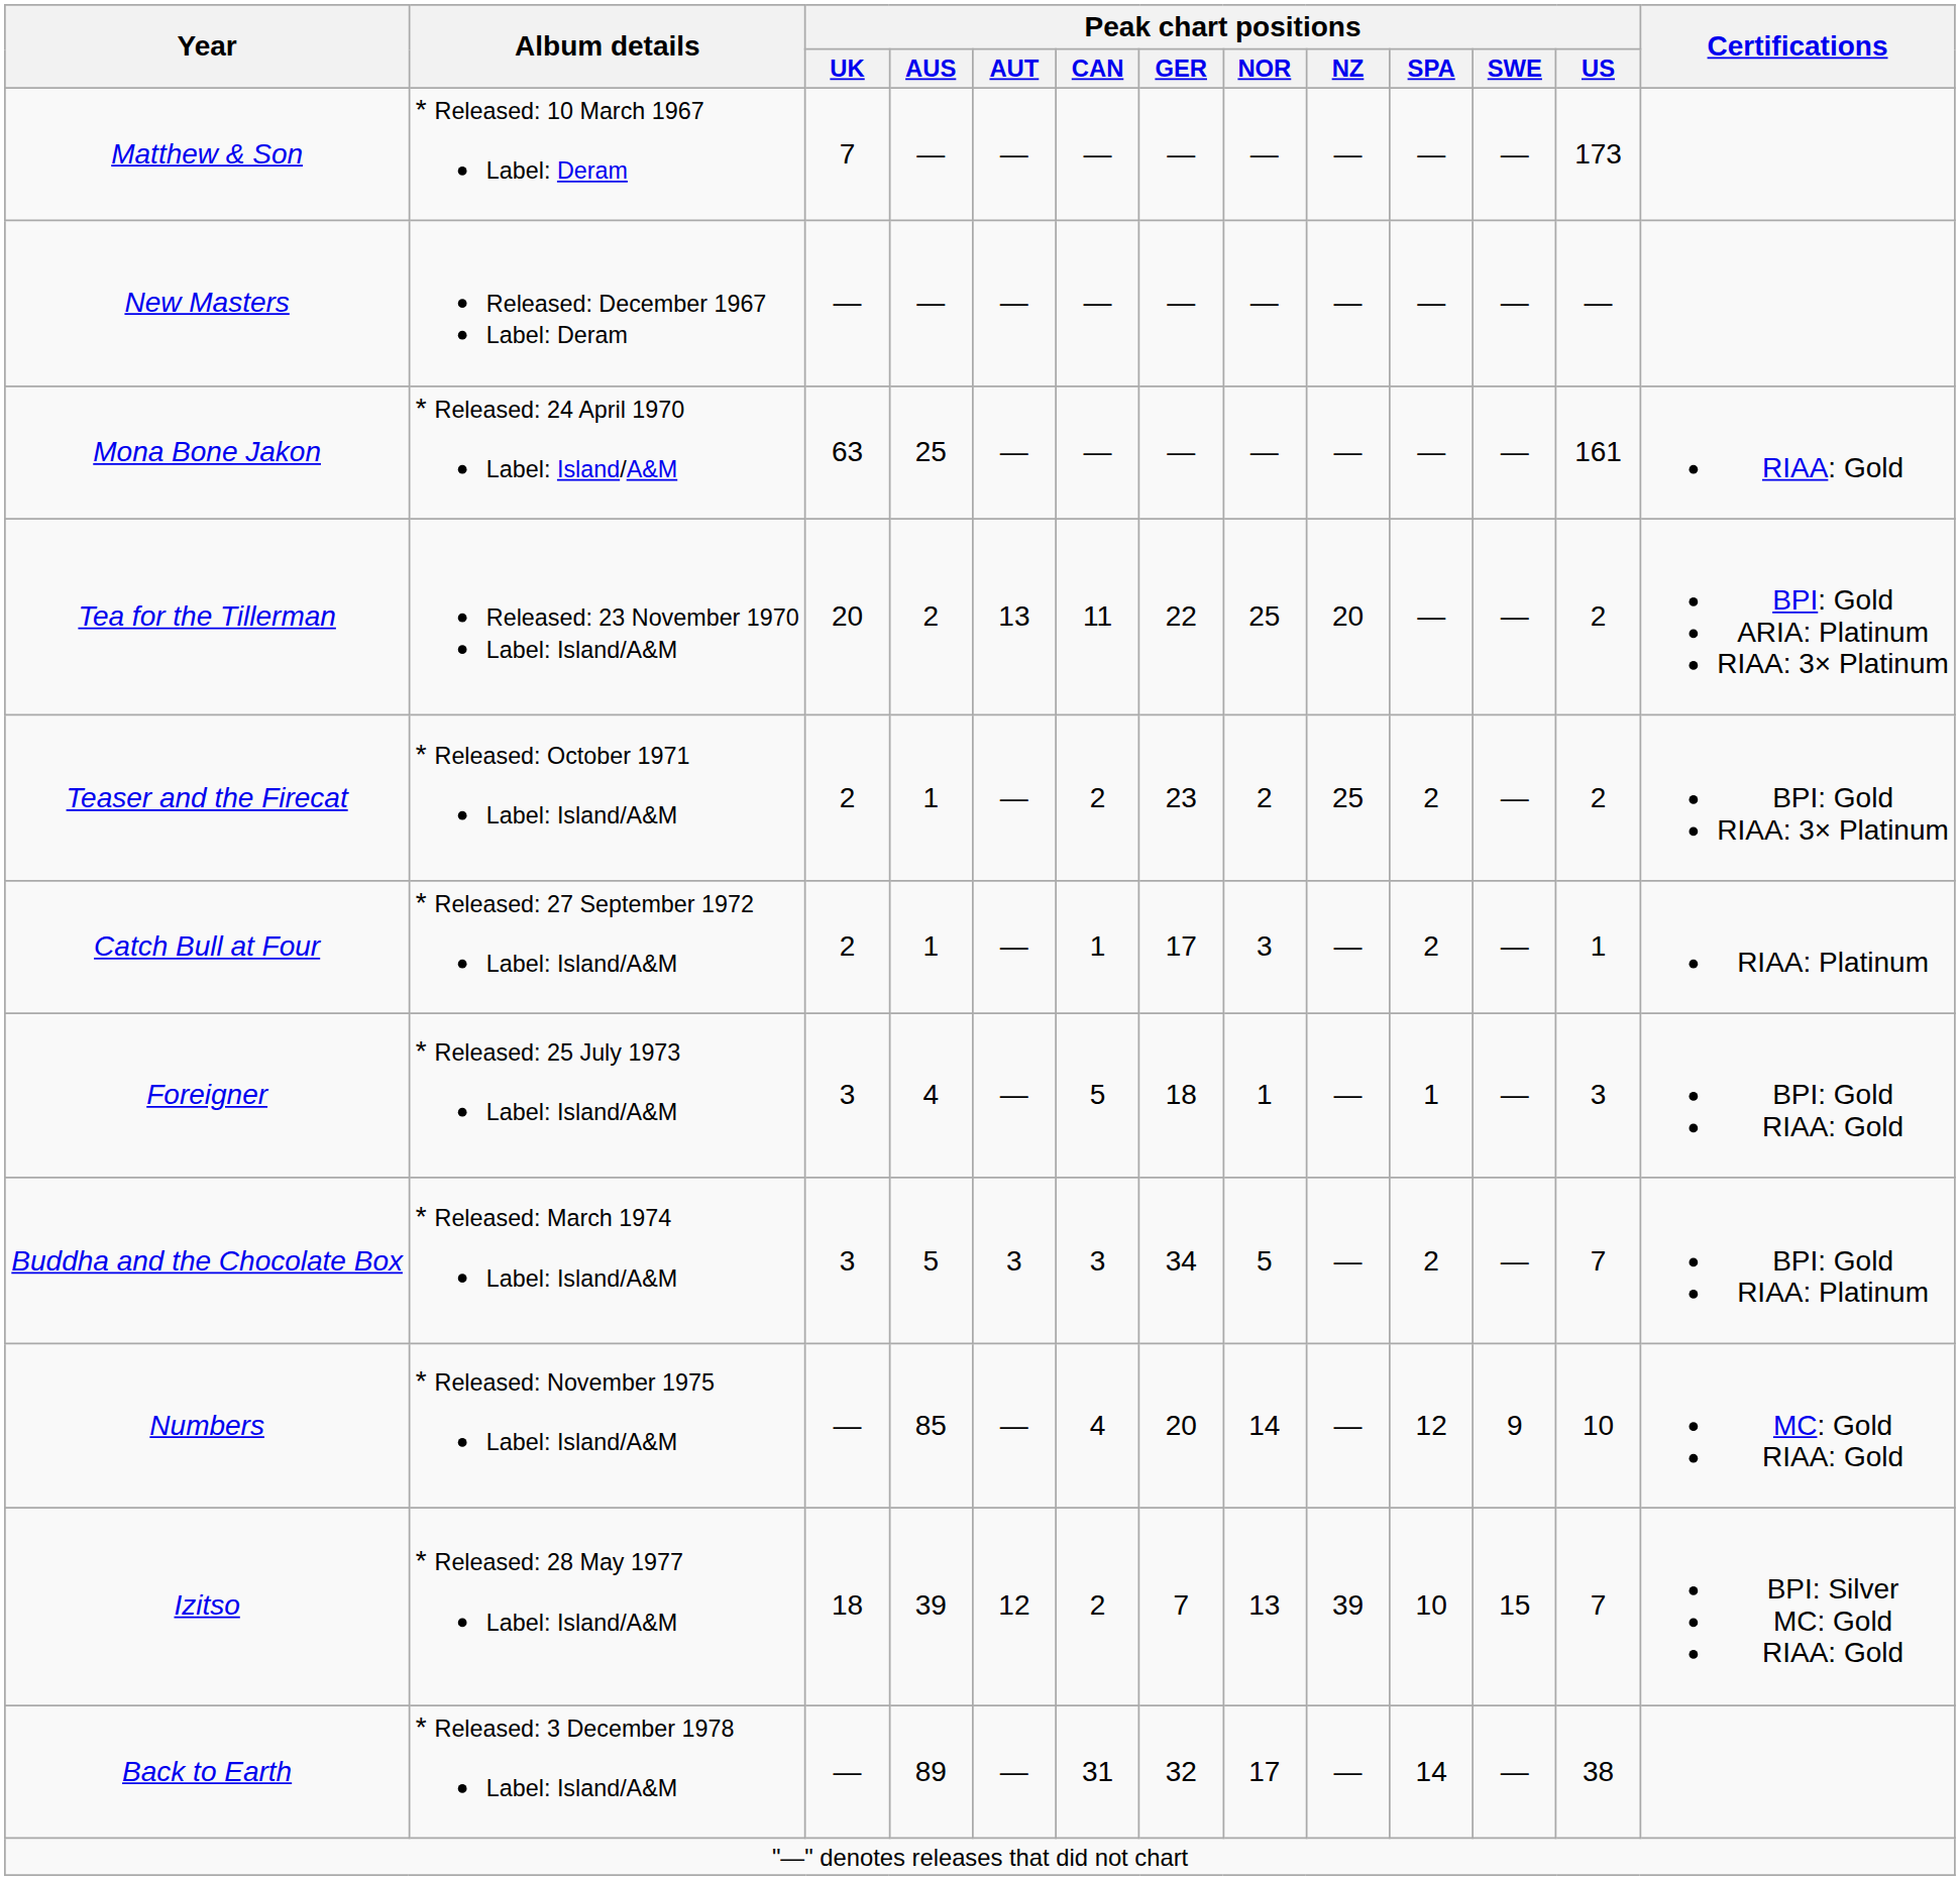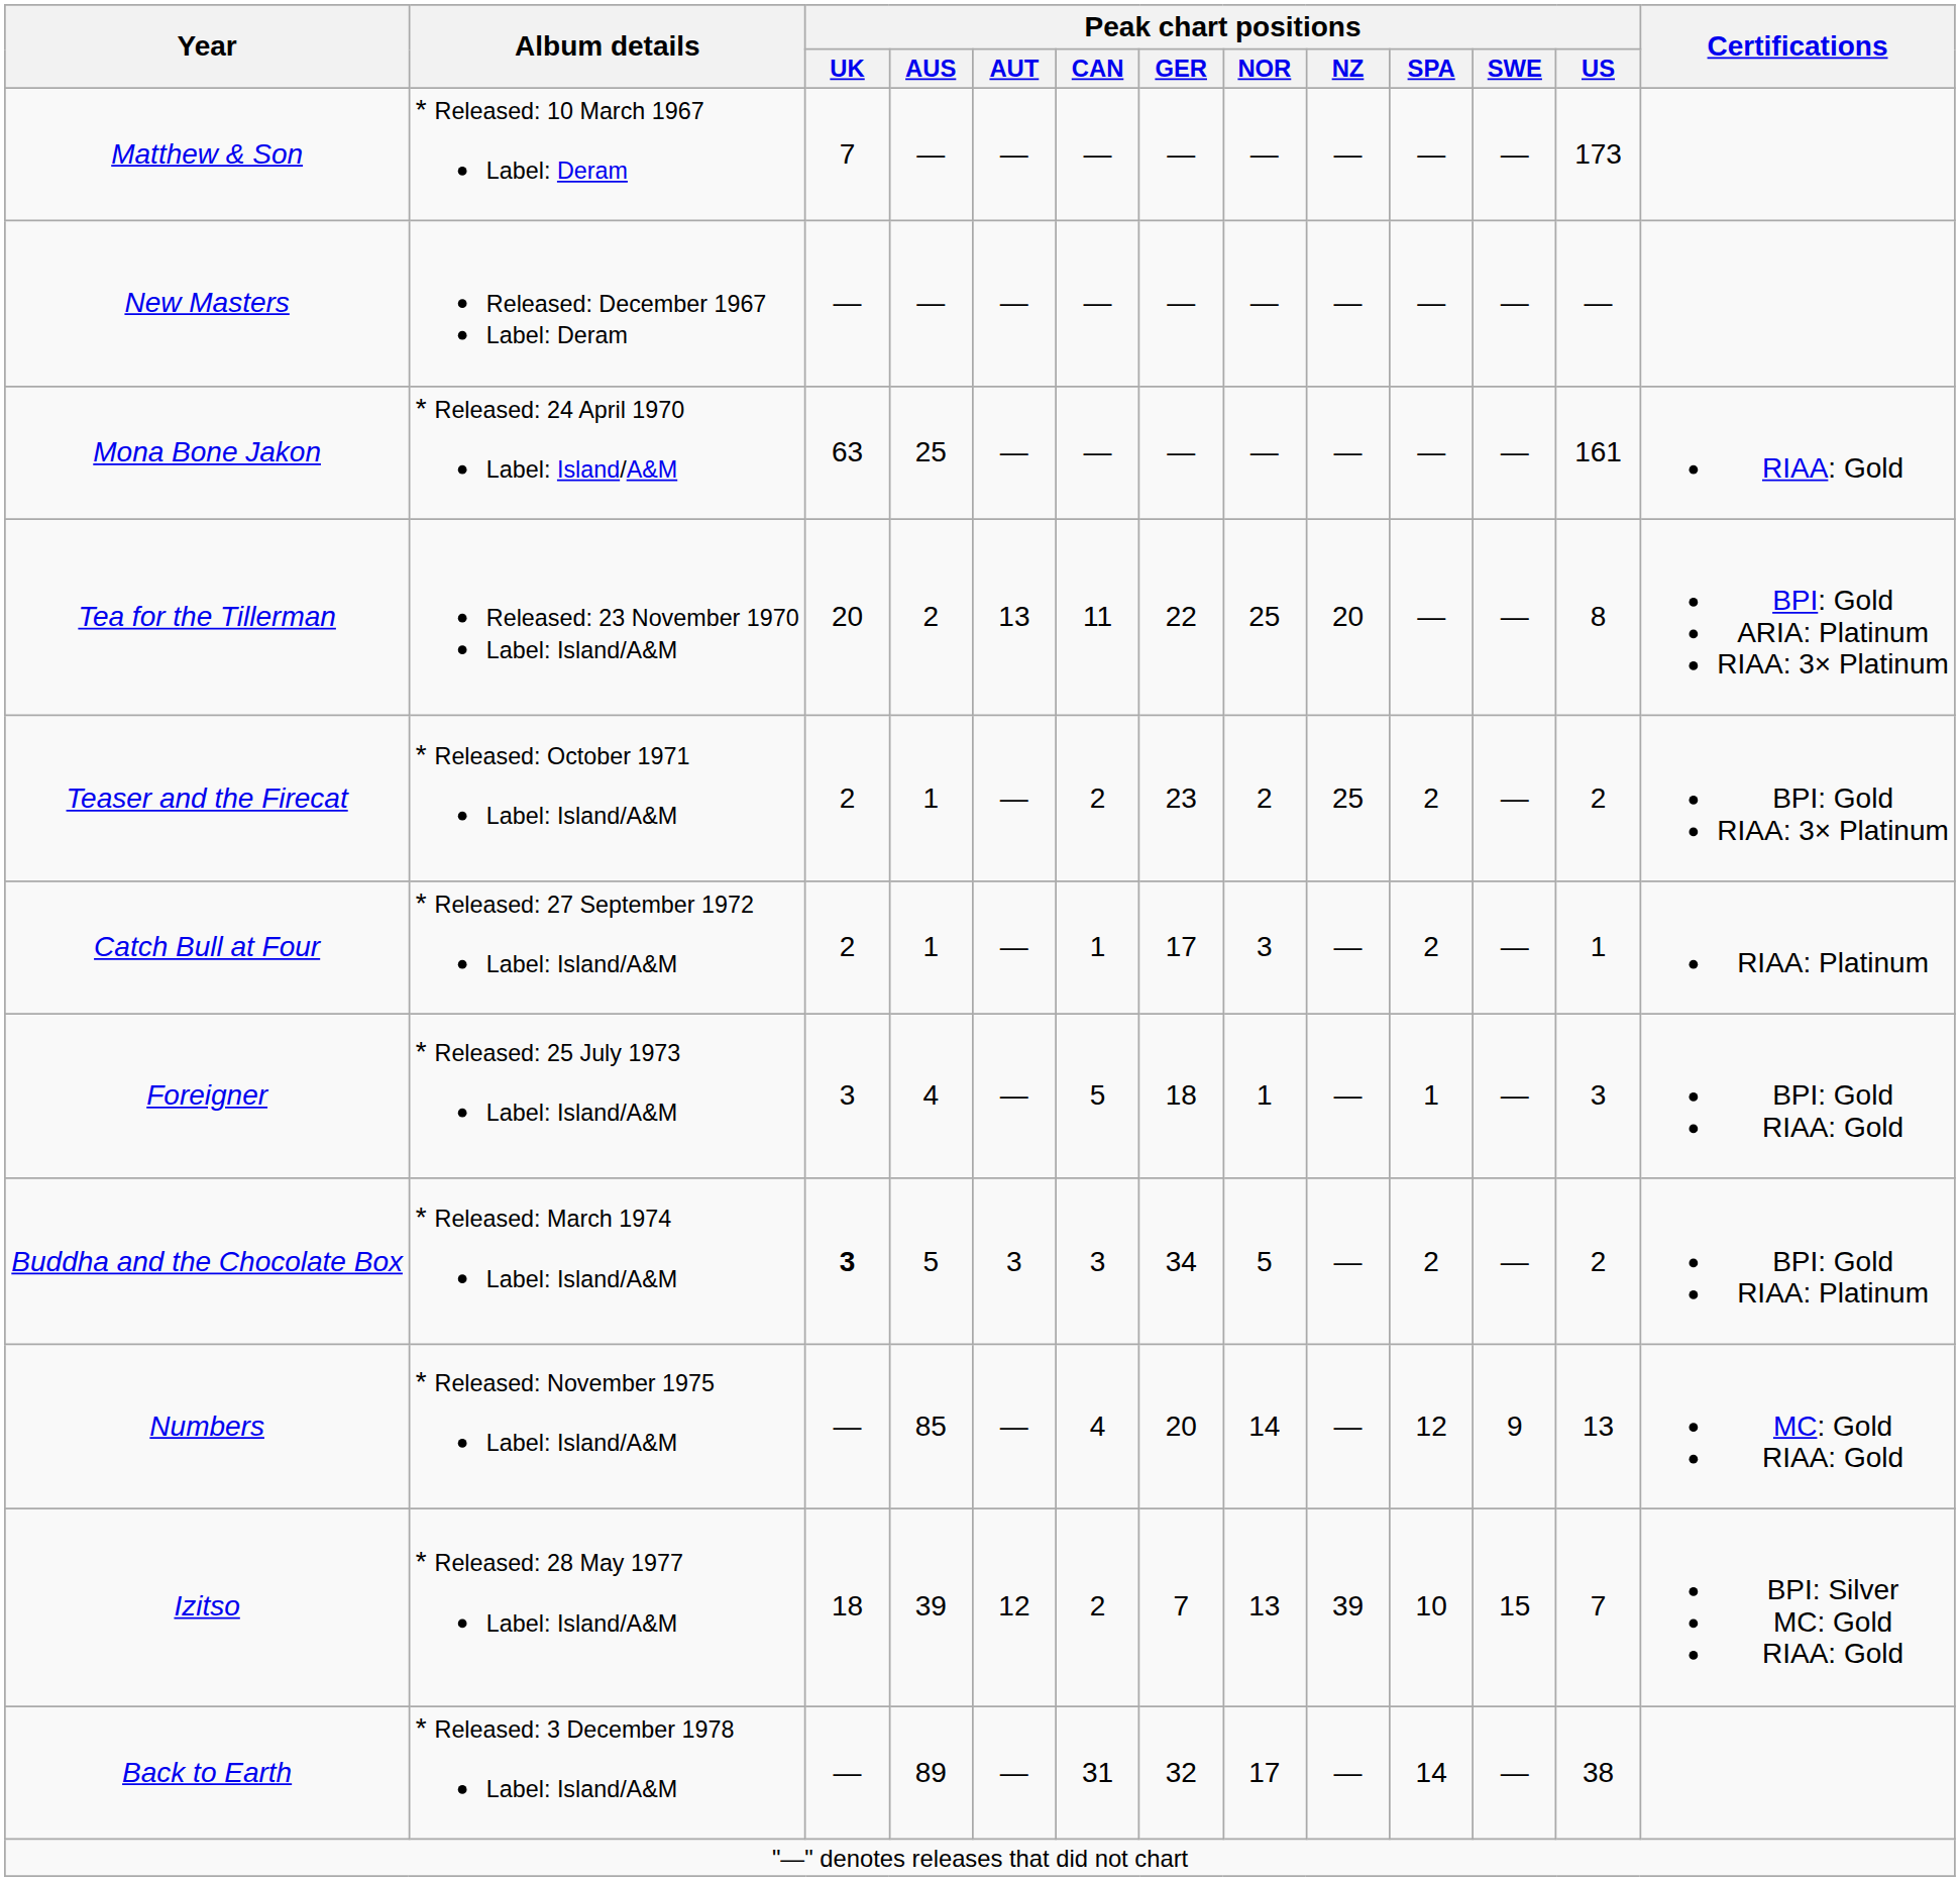Tea for the Tillerman | Peak chart positions / US: 2 -> 8
Buddha and the Chocolate Box | Peak chart positions / UK: normal -> bold
Buddha and the Chocolate Box | Peak chart positions / US: 7 -> 2
Numbers | Peak chart positions / US: 10 -> 13
